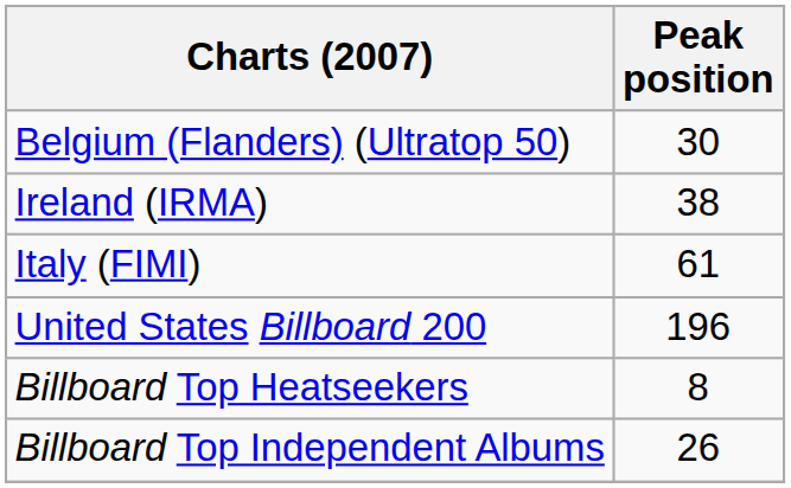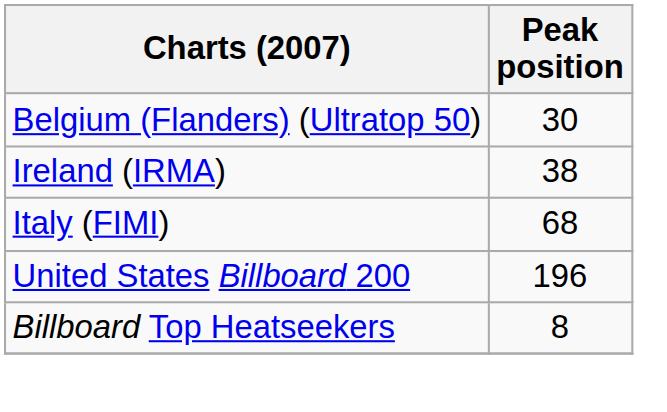Italy (FIMI) | Peak position: 61 -> 68
- row: Billboard Top Independent Albums | 26
